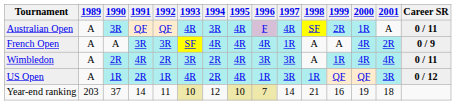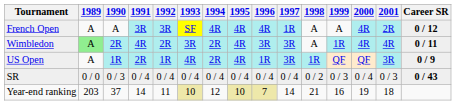- row: Australian Open | A | 3R | QF | QF | 4R | 3R | 4R | F | 4R | SF | 2R | 1R | A | 0 / 11
French Open | Career SR: 0 / 9 -> 0 / 12
Wimbledon | 1989: no background -> lightgreen background
US Open | Career SR: 0 / 12 -> 0 / 9
+ row: SR | 0 / 0 | 0 / 3 | 0 / 4 | 0 / 4 | 0 / 4 | 0 / 4 | 0 / 4 | 0 / 4 | 0 / 4 | 0 / 2 | 0 / 3 | 0 / 4 | 0 / 3 | 0 / 43
